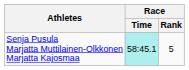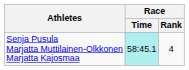Senja Pusula Marjatta Muttilainen-Olkkonen Marjatta Kajosmaa | Race / Rank: 5 -> 4
